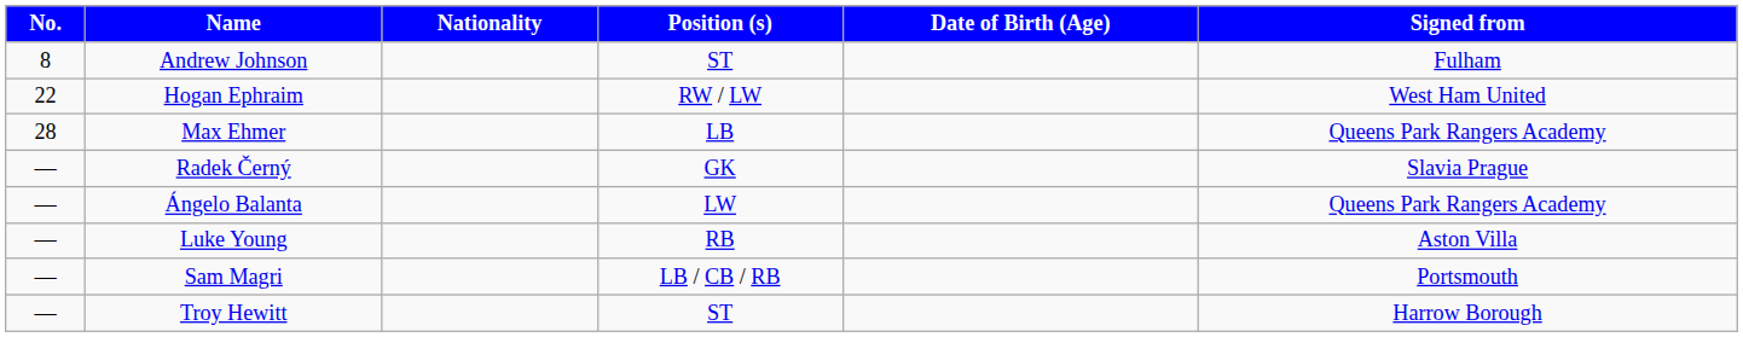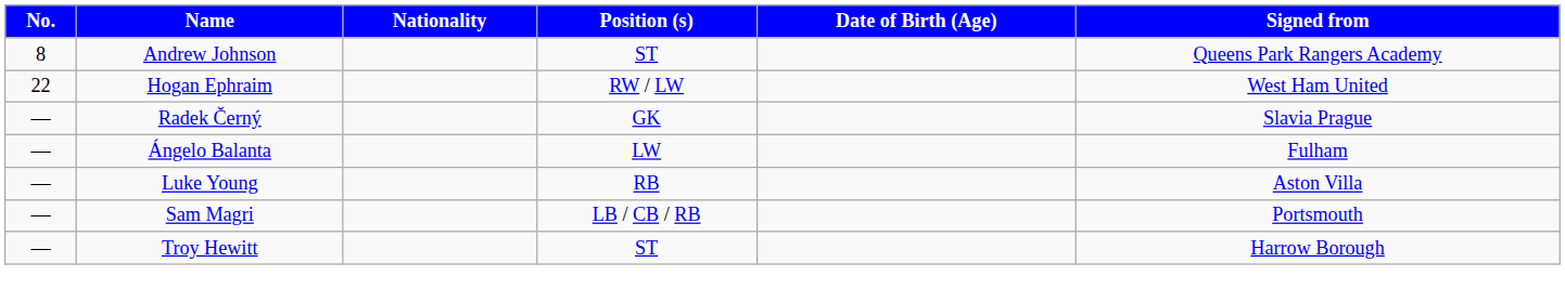Andrew Johnson | Signed from: Fulham -> Queens Park Rangers Academy
- row: 28 | Max Ehmer | LB | Queens Park Rangers Academy
Ángelo Balanta | Signed from: Queens Park Rangers Academy -> Fulham
